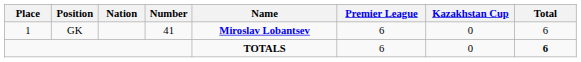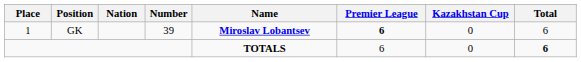GK | Number: 41 -> 39
GK | Premier League: normal -> bold
